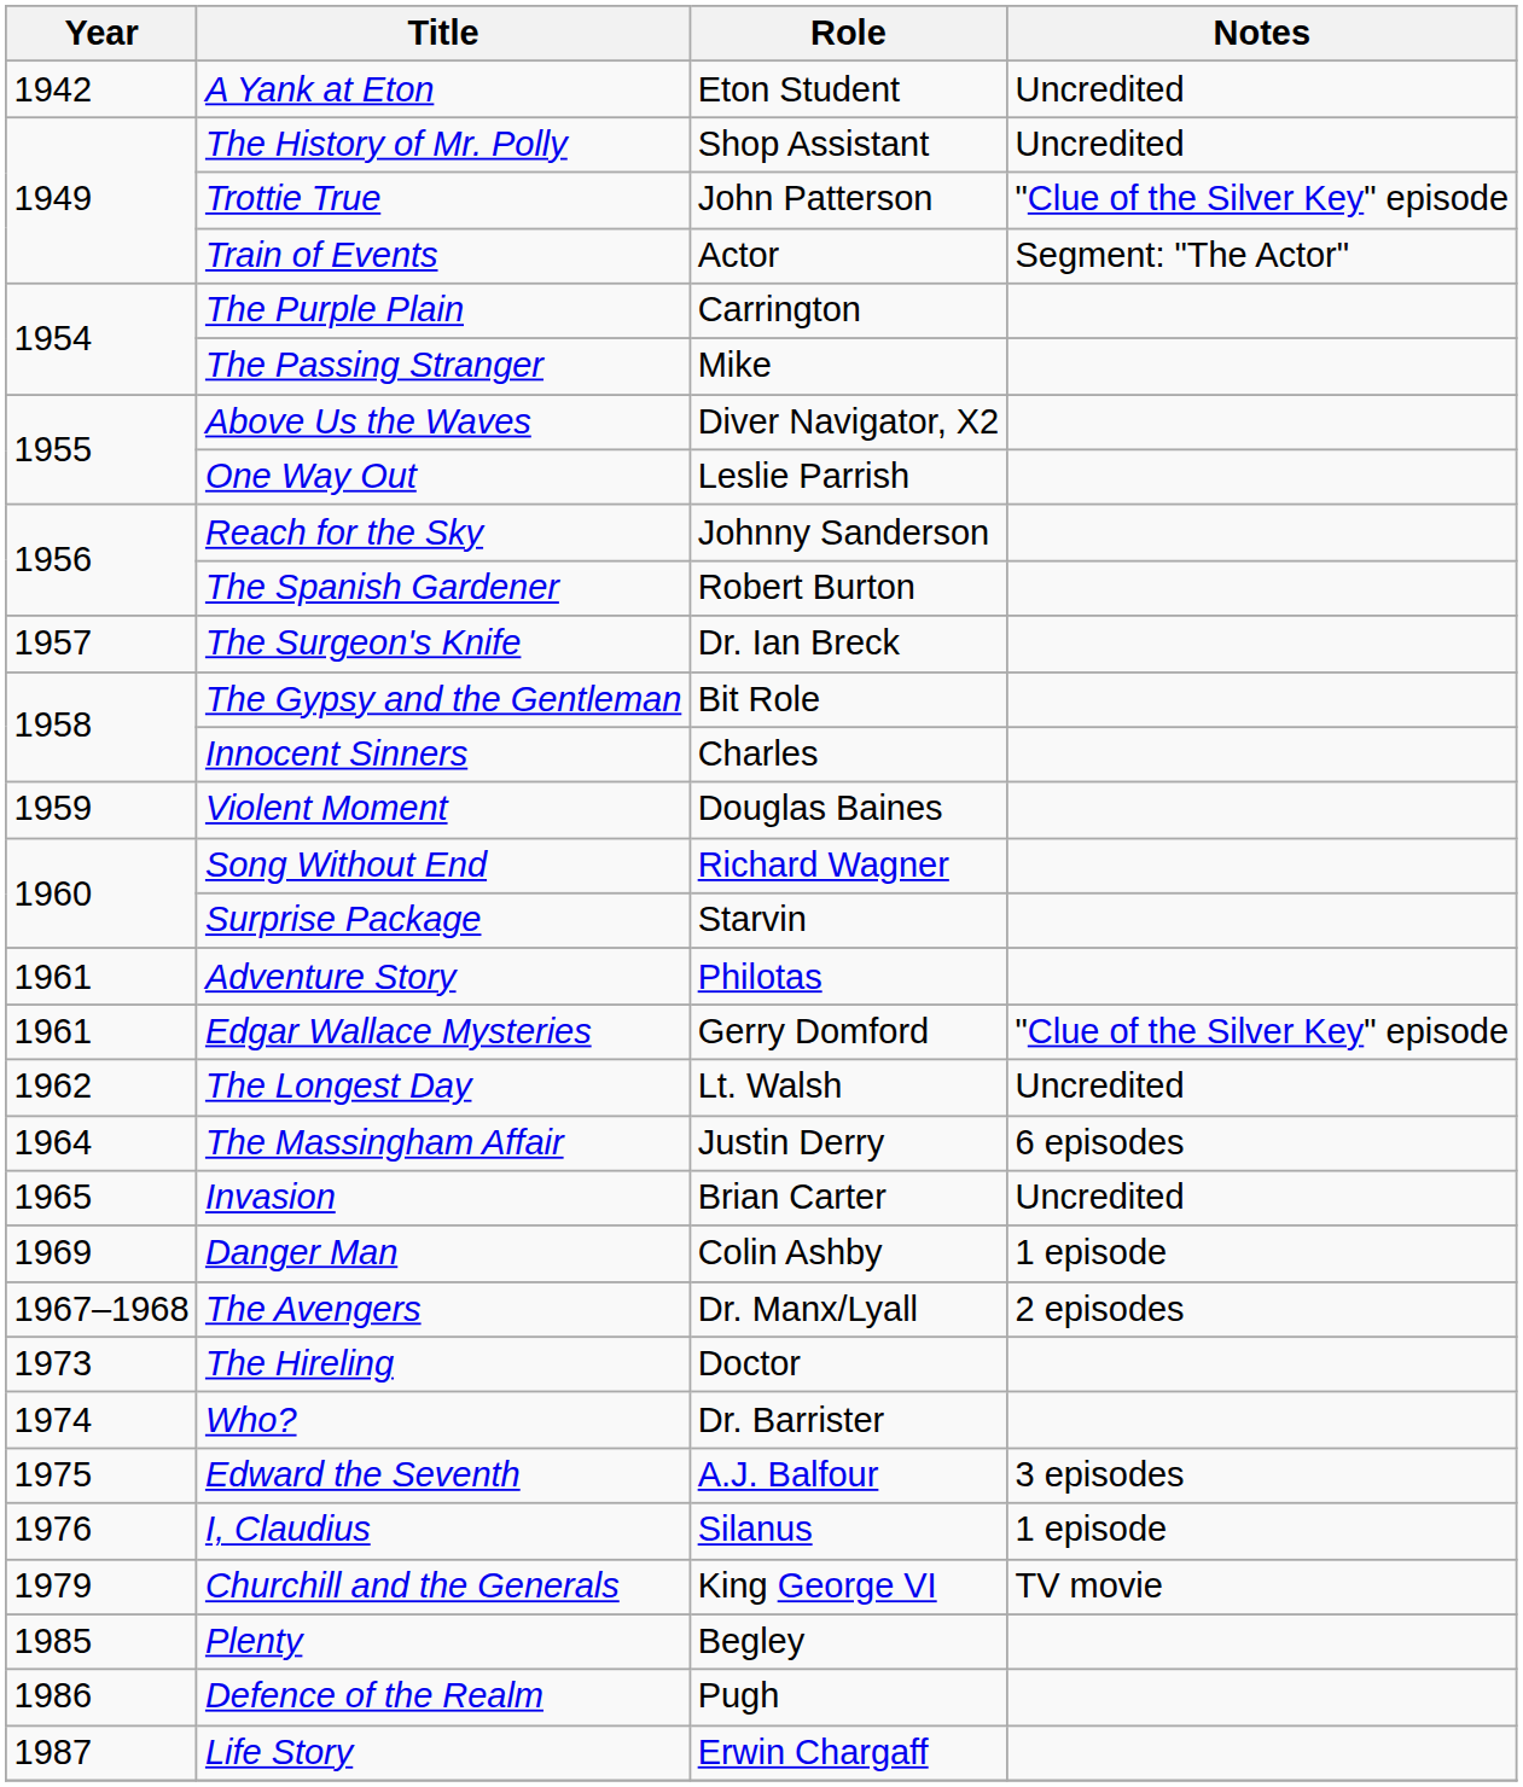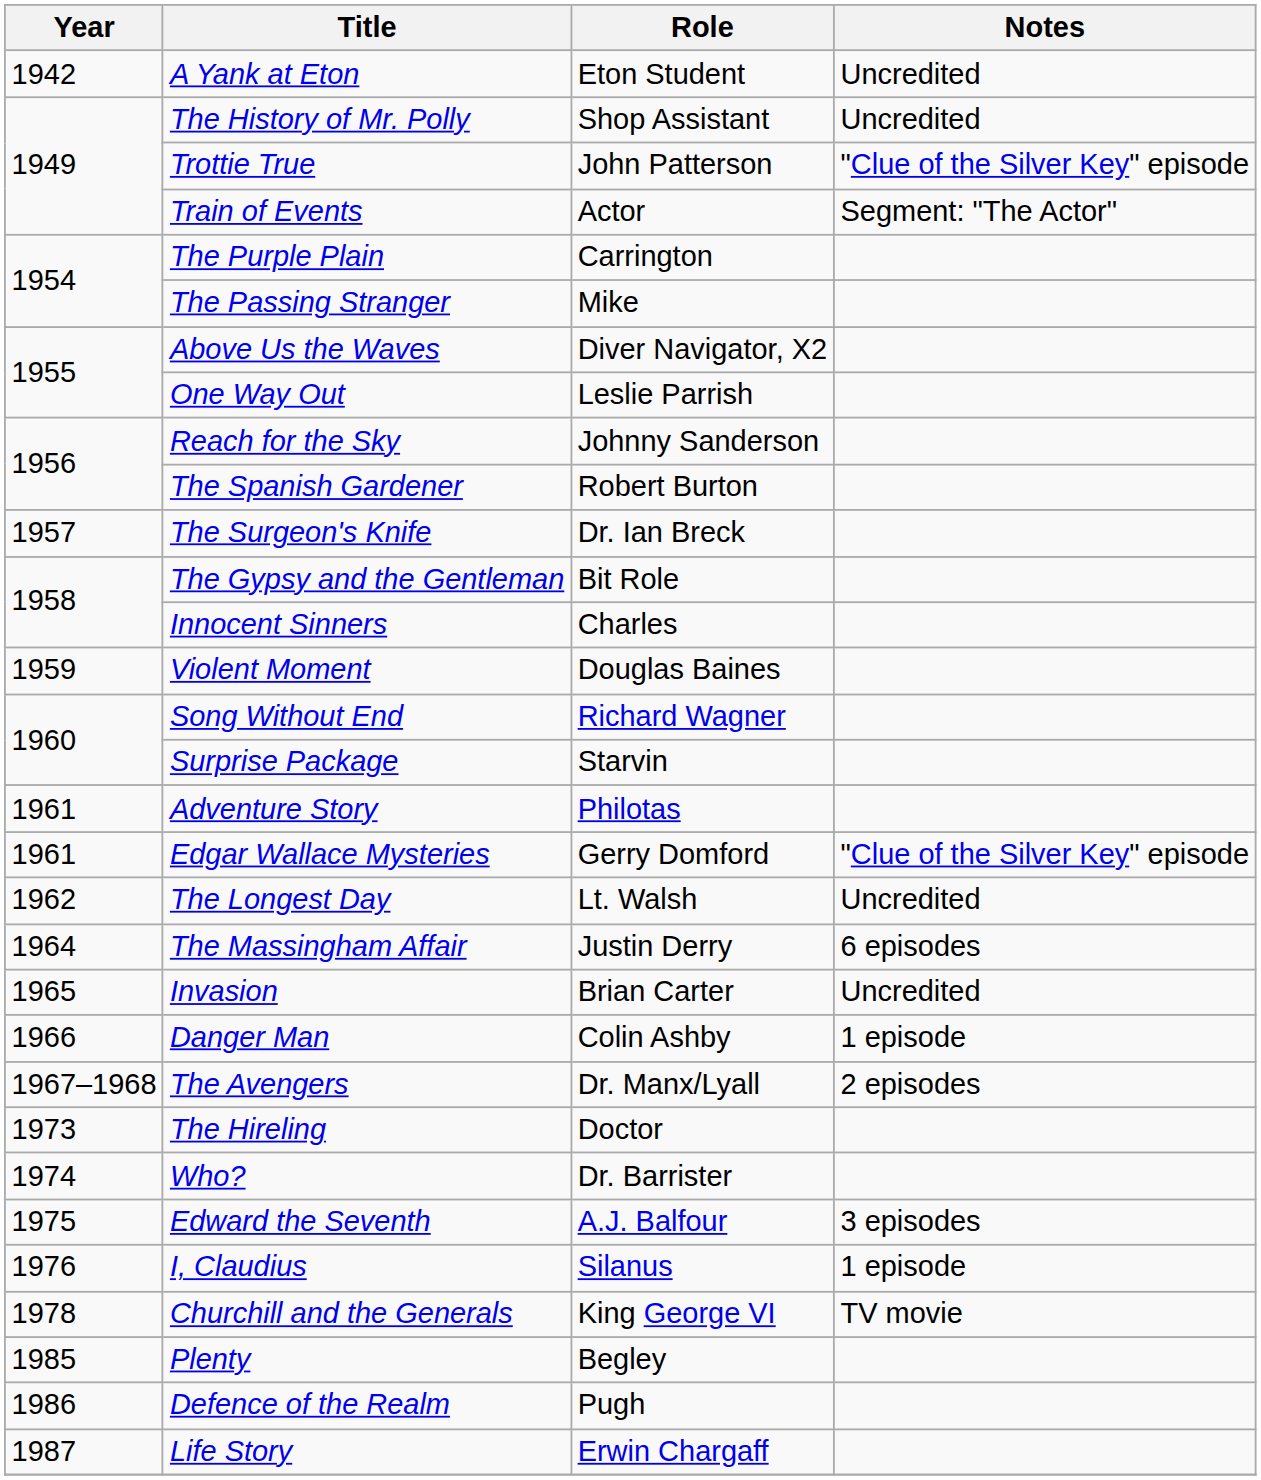Danger Man | Year: 1969 -> 1966
Churchill and the Generals | Year: 1979 -> 1978
